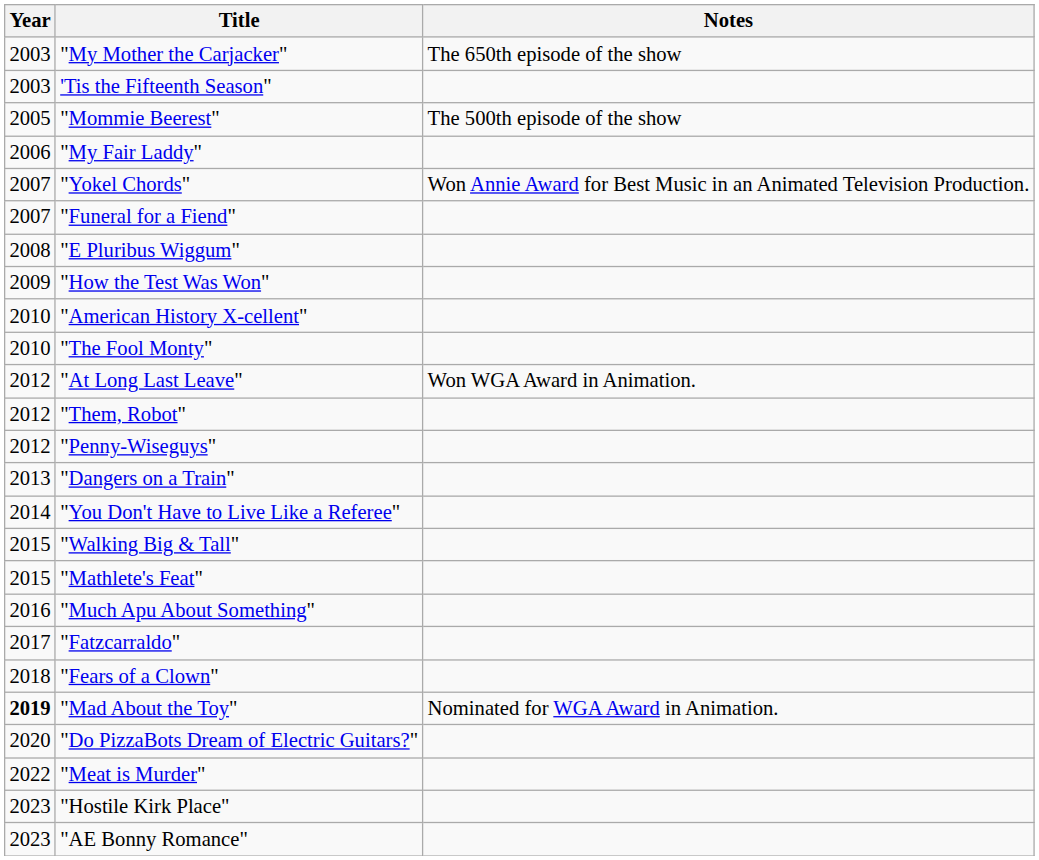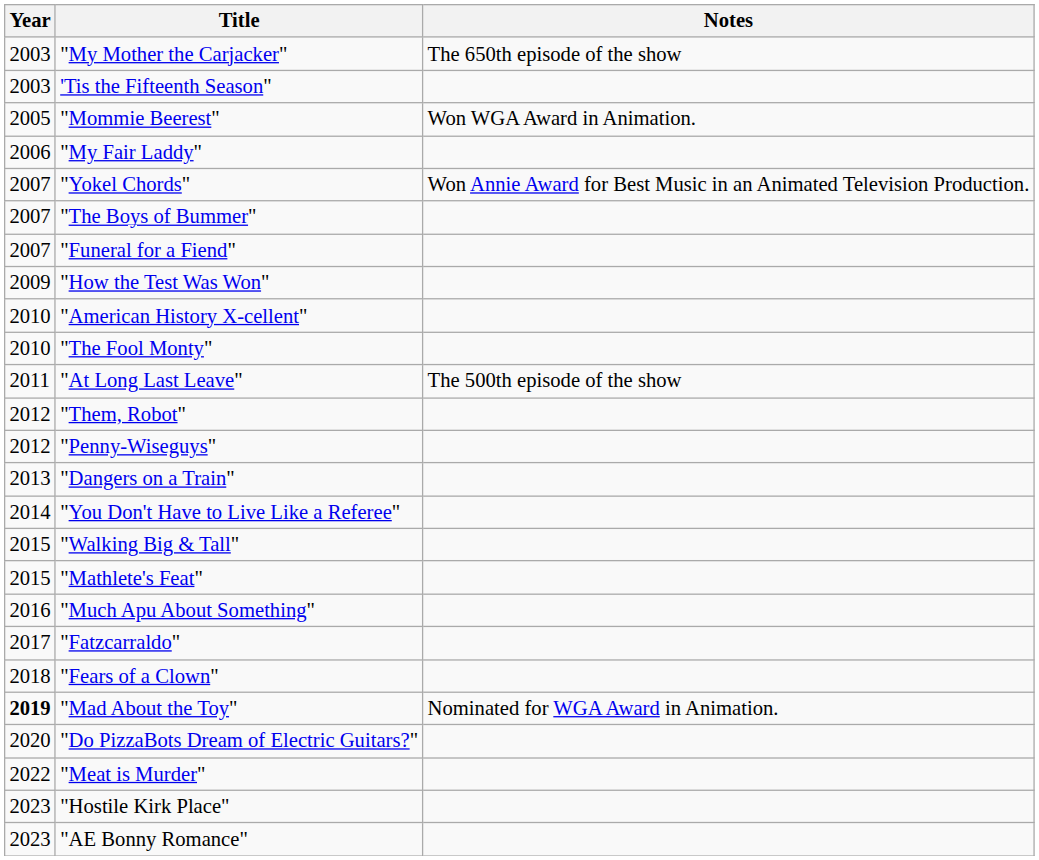"Mommie Beerest" | Notes: The 500th episode of the show -> Won WGA Award in Animation.
+ row: 2007 | "The Boys of Bummer"
- row: 2008 | "E Pluribus Wiggum"
"At Long Last Leave" | Year: 2012 -> 2011
"At Long Last Leave" | Notes: Won WGA Award in Animation. -> The 500th episode of the show
